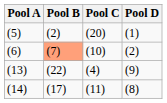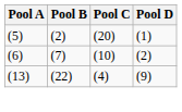(6) | Pool B: lightsalmon background -> no background
- row: (14) | (17) | (11) | (8)
